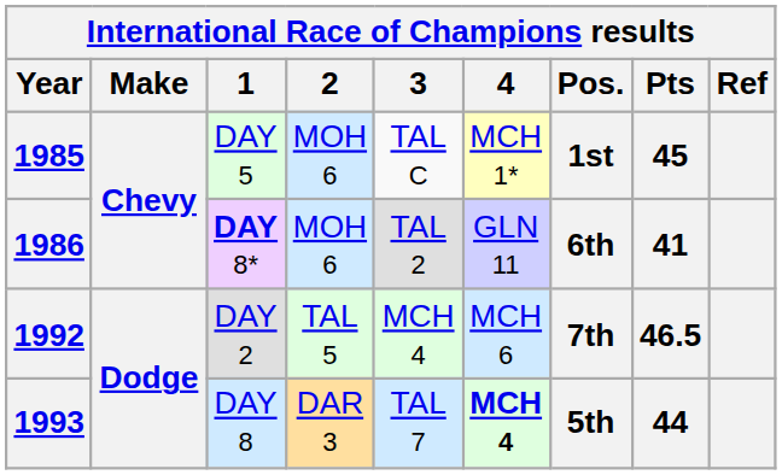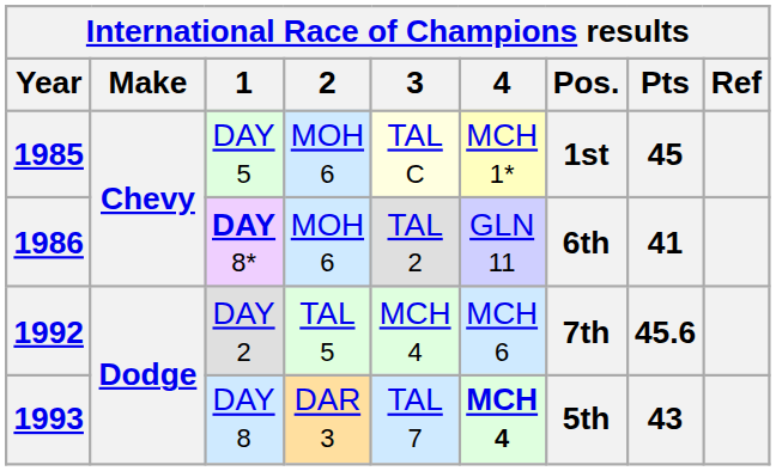1985 | 3: no background -> lightyellow background
1992 | Pts: 46.5 -> 45.6
1993 | Pts: 44 -> 43
